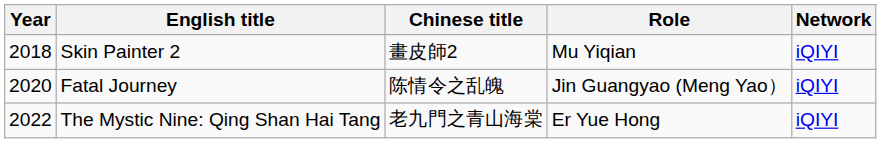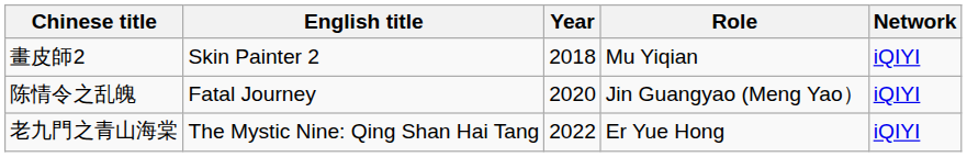columns swapped: Year <-> Chinese title
